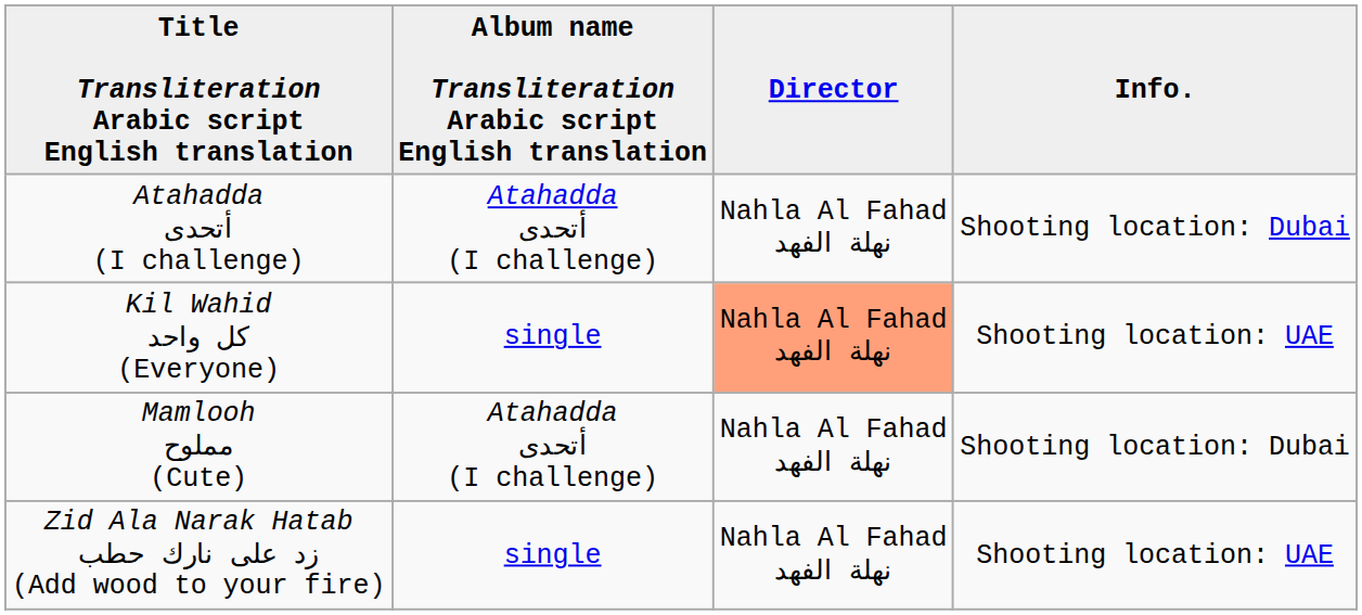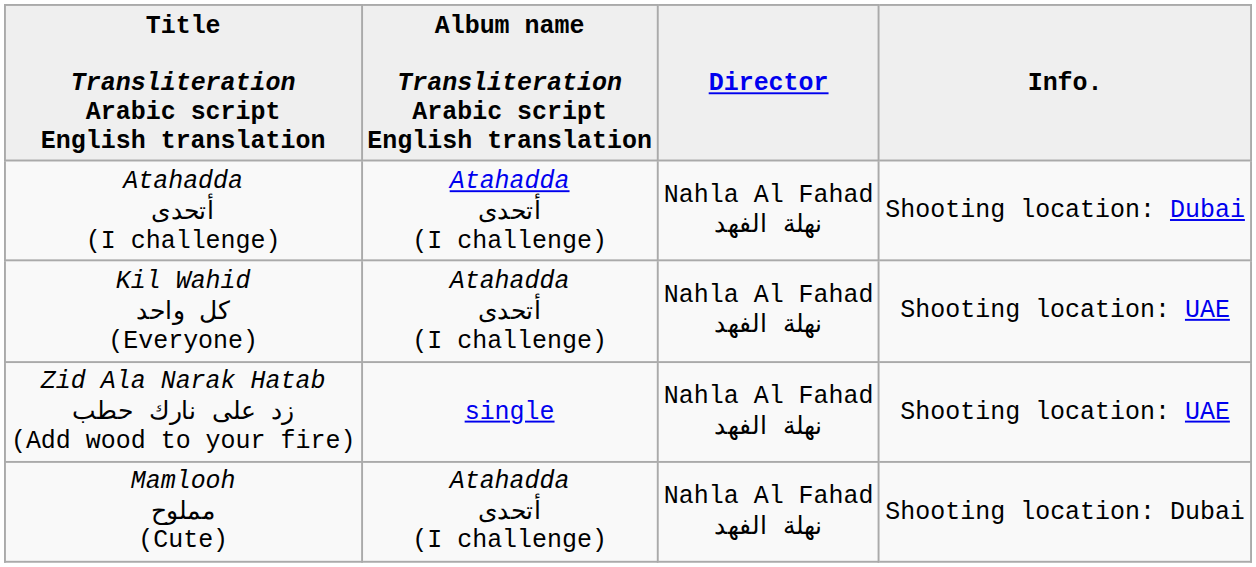Kil Wahid كل واحد (Everyone) | Album name Transliteration Arabic script English translation: single -> Atahadda أتحدى (I challenge)
Kil Wahid كل واحد (Everyone) | Director: lightsalmon background -> no background
rows swapped: Zid Ala Narak Hatab زد على نارك حطب (Add wood to your fire) <-> Mamlooh مملوح (Cute)
